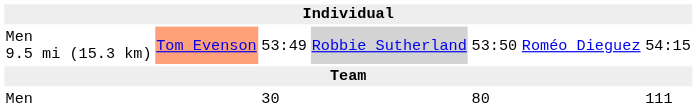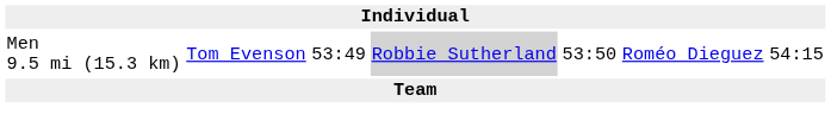Men 9.5 mi (15.3 km) | column 2: lightsalmon background -> no background
- row: Men | 30 | 80 | 111
